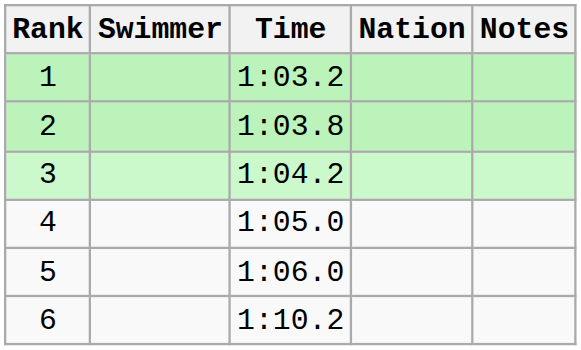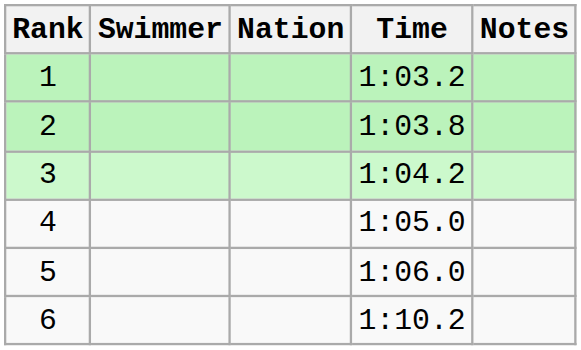columns swapped: Nation <-> Time
